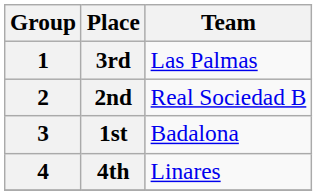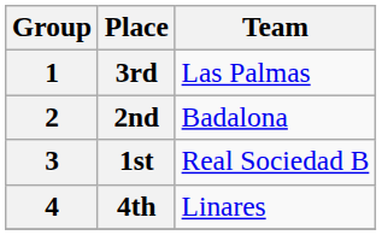2nd | Team: Real Sociedad B -> Badalona
1st | Team: Badalona -> Real Sociedad B
